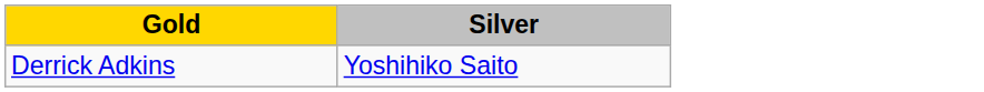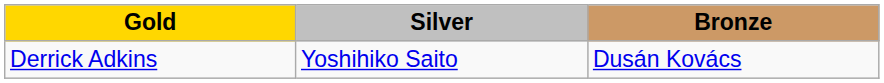+ column: Bronze | Dusán Kovács
